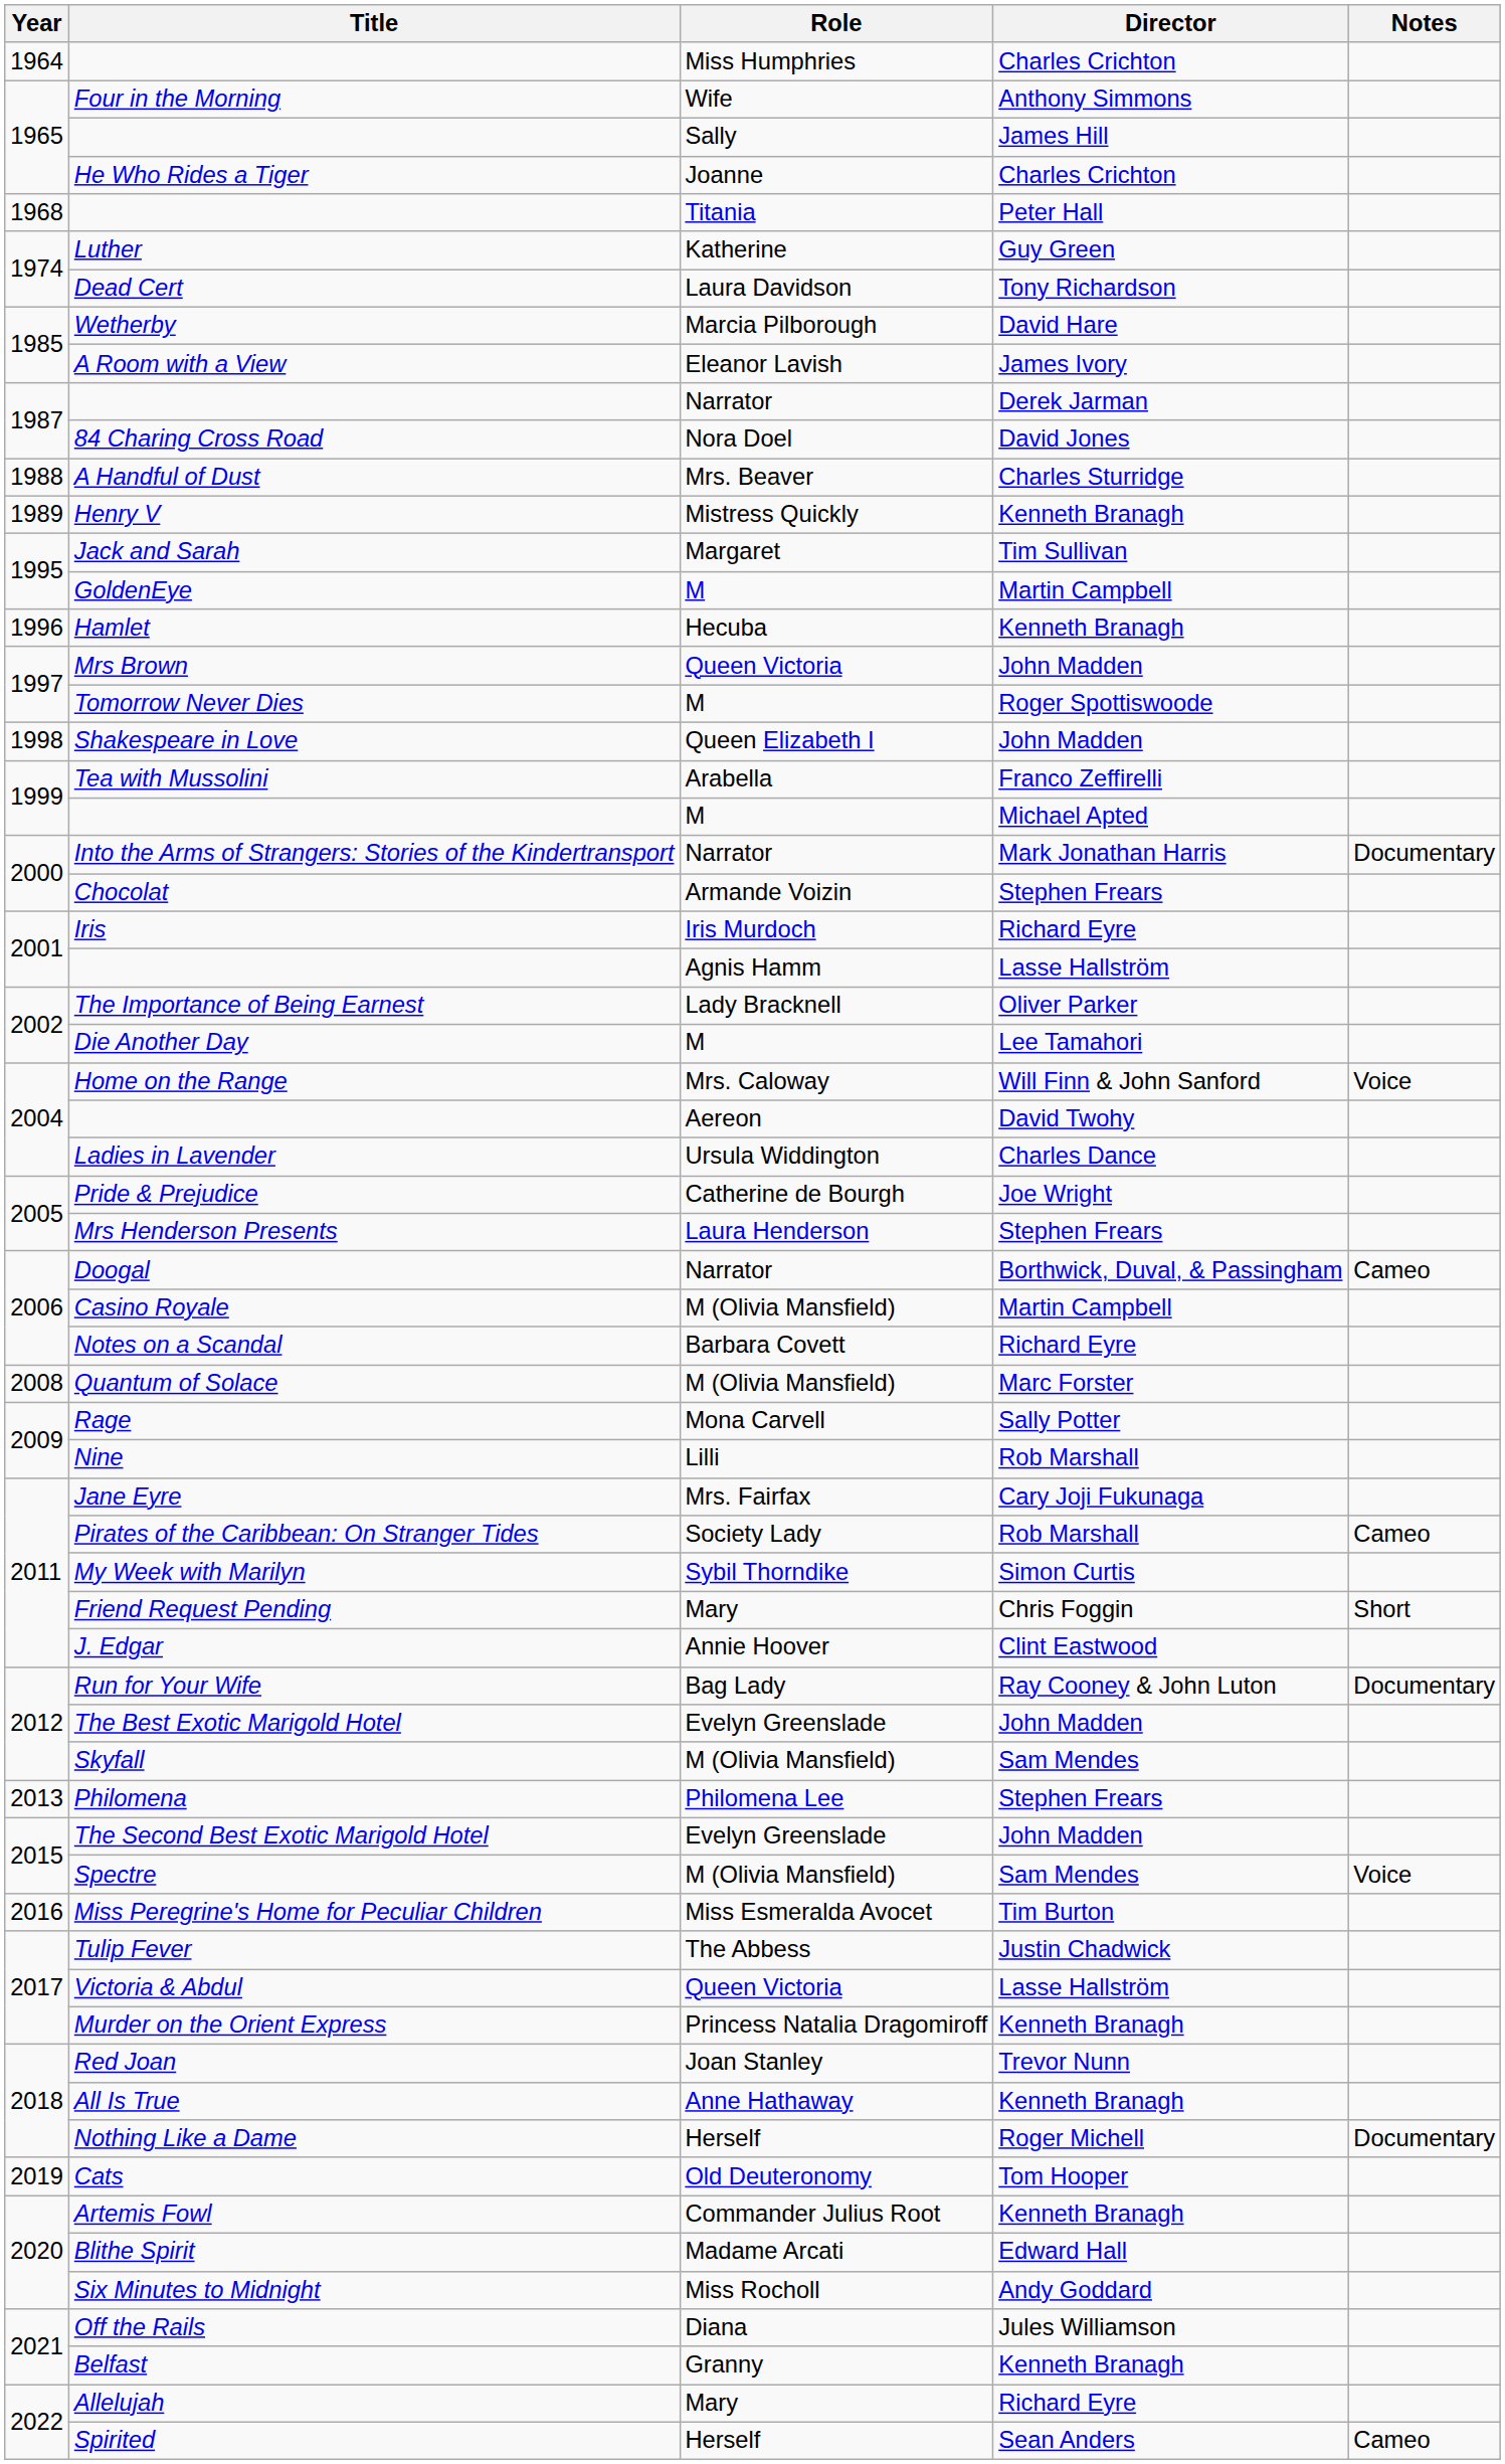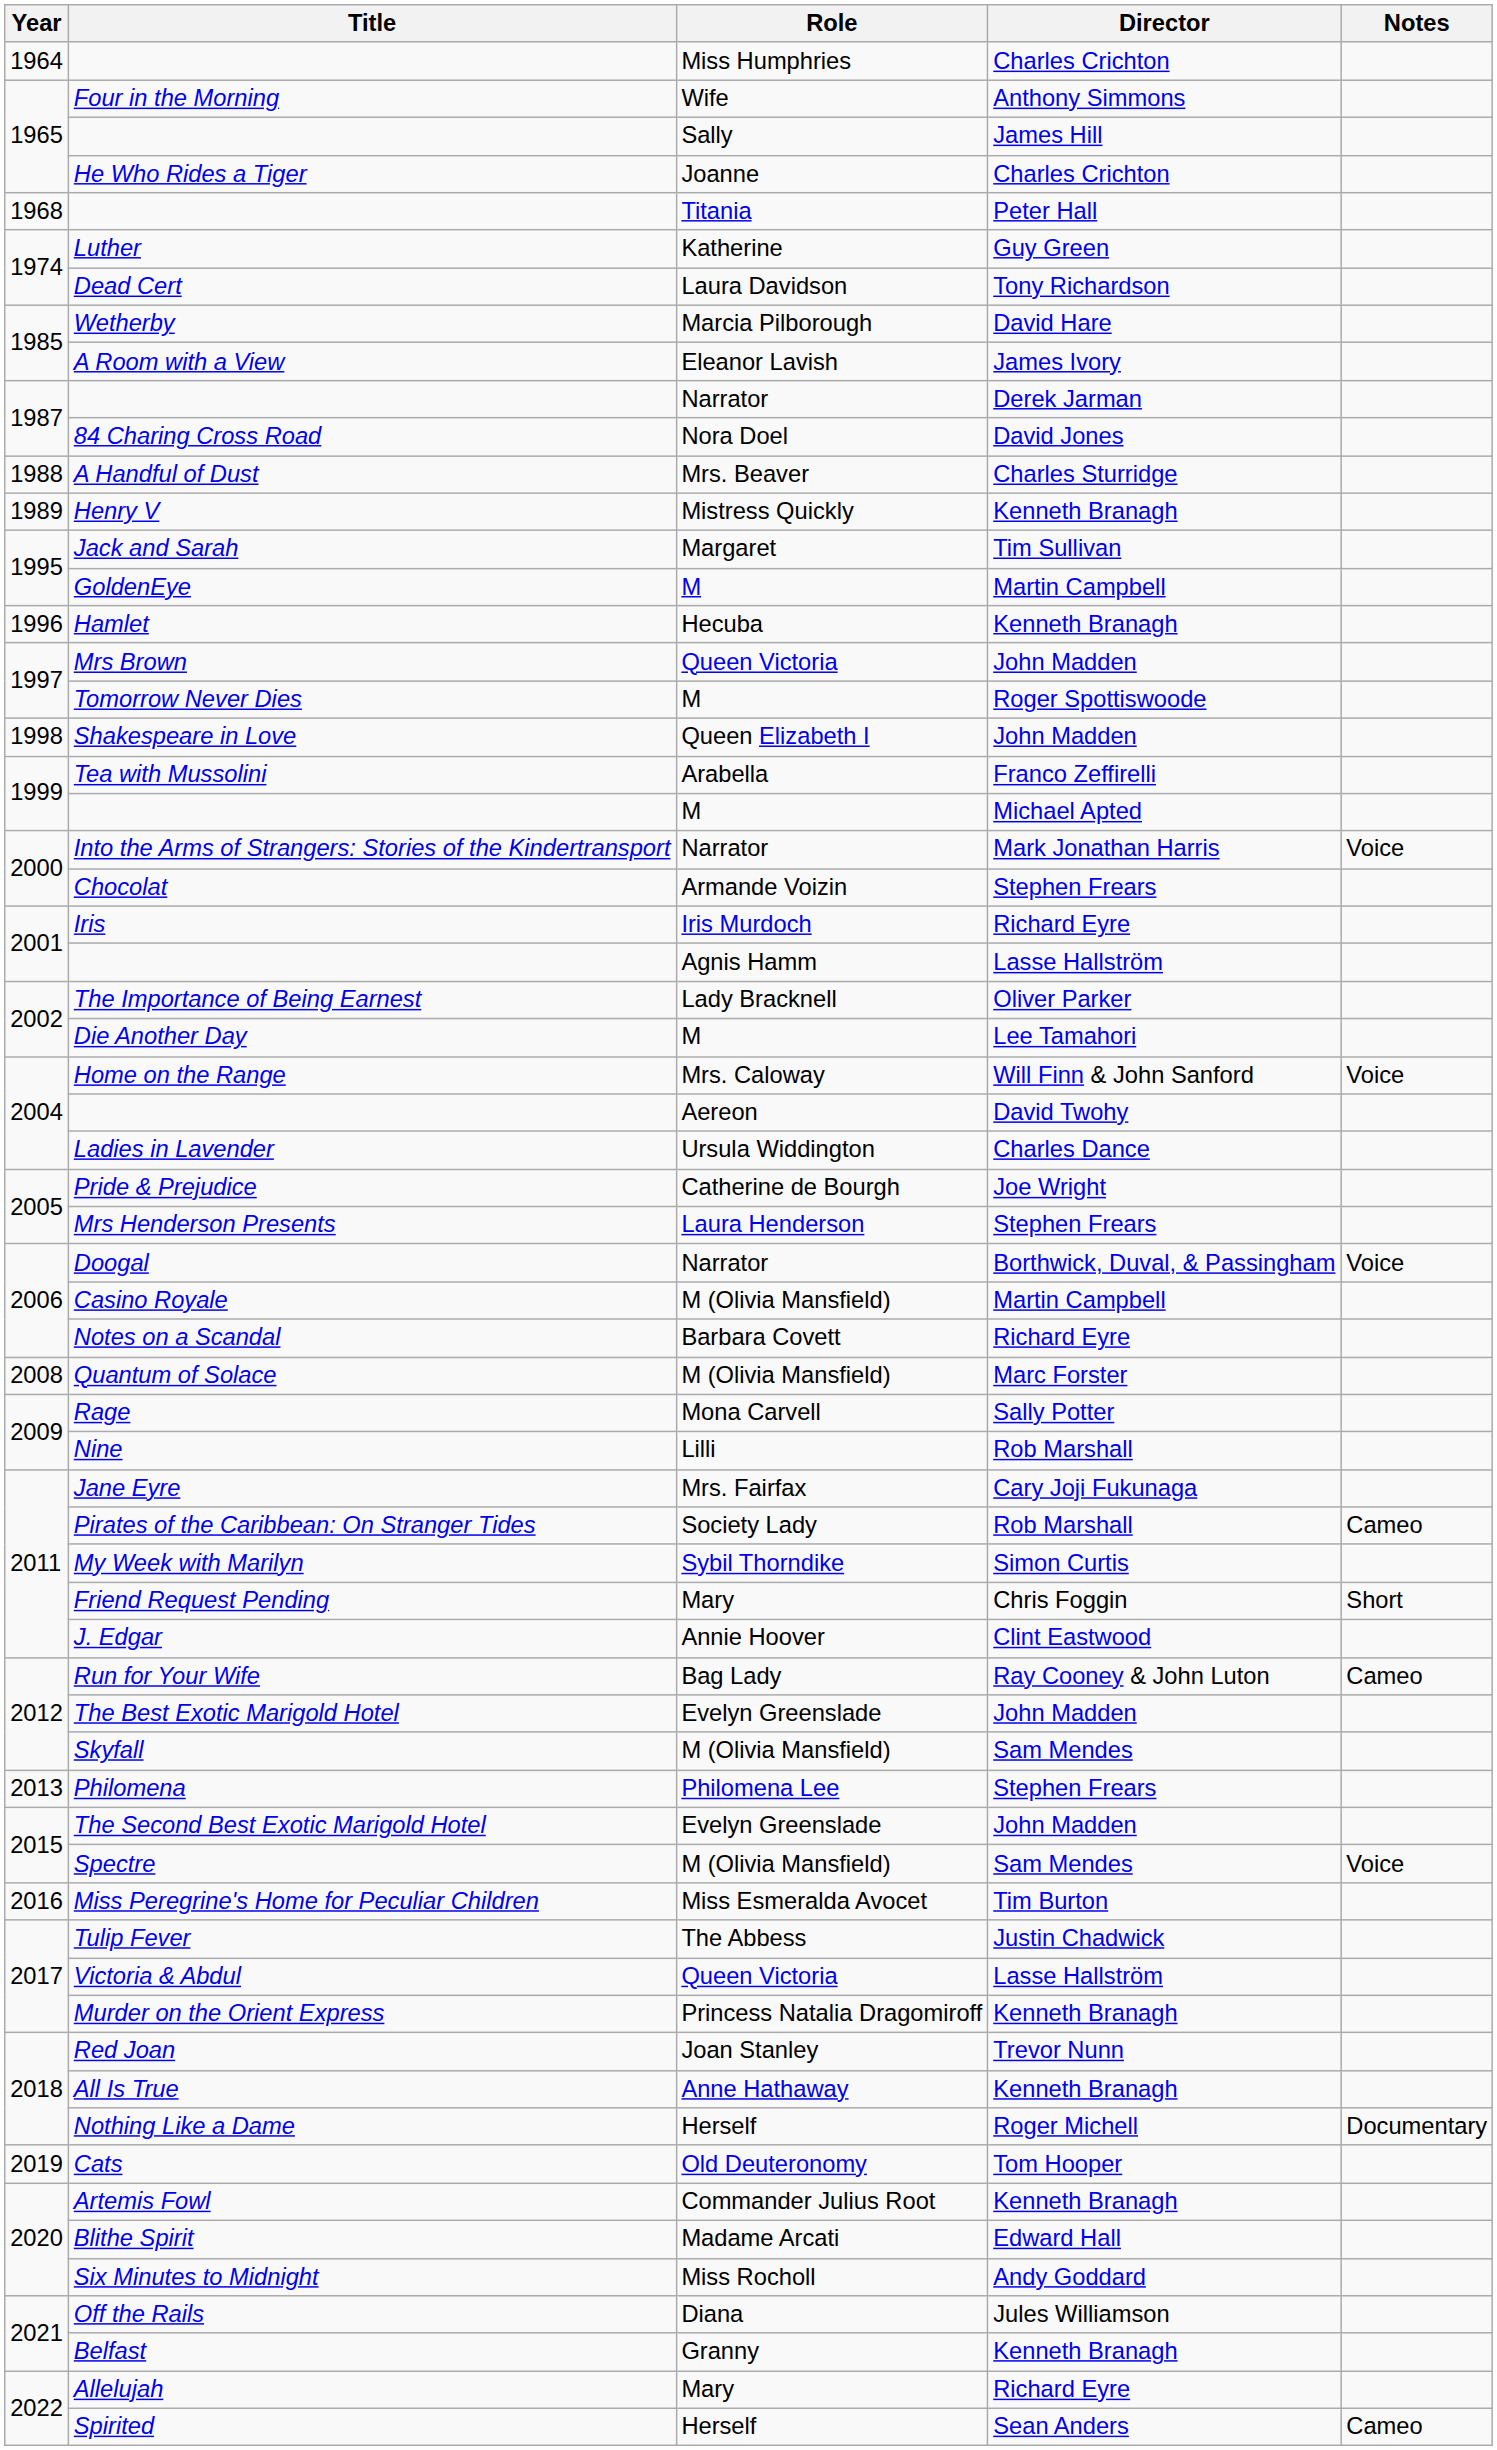Into the Arms of Strangers: Stories of the Kindertransport | Notes: Documentary -> Voice
Doogal | Notes: Cameo -> Voice
Run for Your Wife | Notes: Documentary -> Cameo
